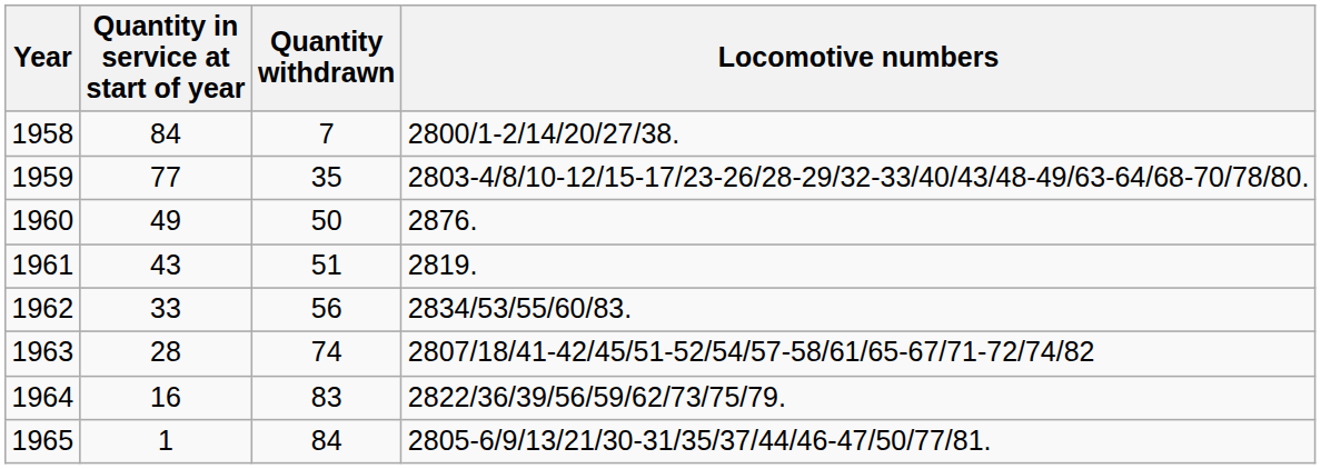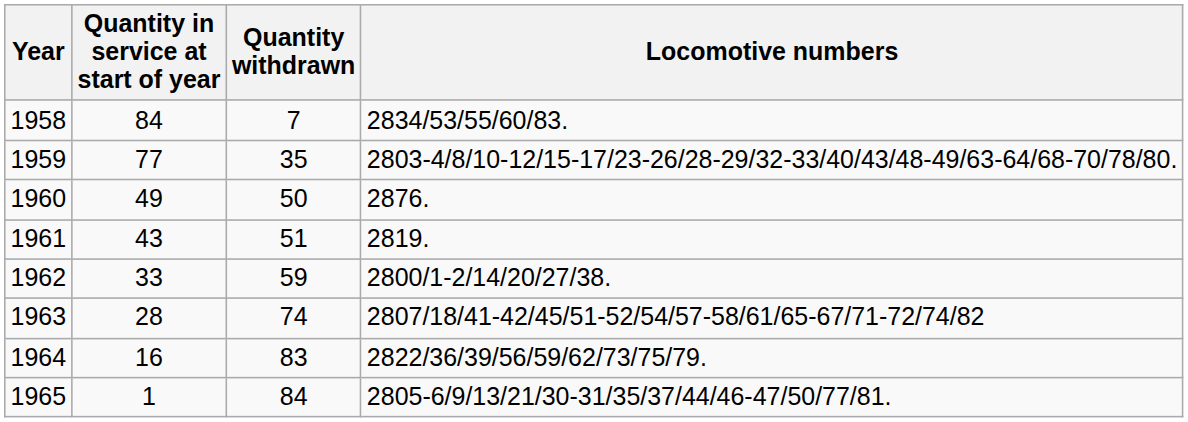1958 | Locomotive numbers: 2800/1-2/14/20/27/38. -> 2834/53/55/60/83.
1962 | Quantity withdrawn: 56 -> 59
1962 | Locomotive numbers: 2834/53/55/60/83. -> 2800/1-2/14/20/27/38.
